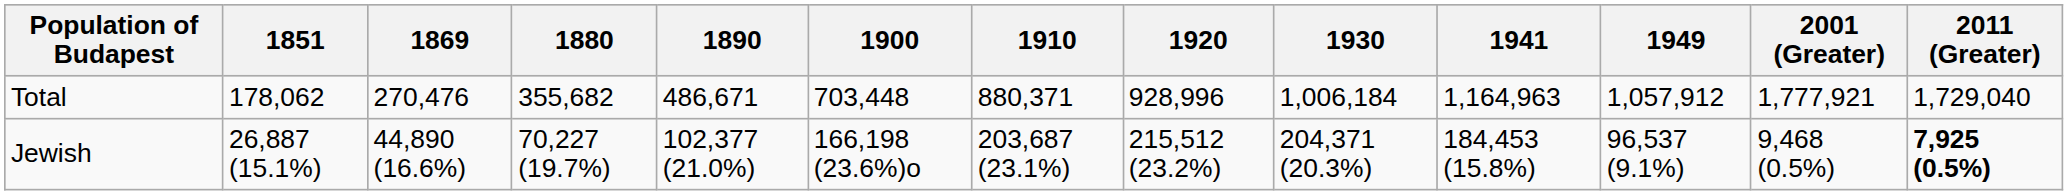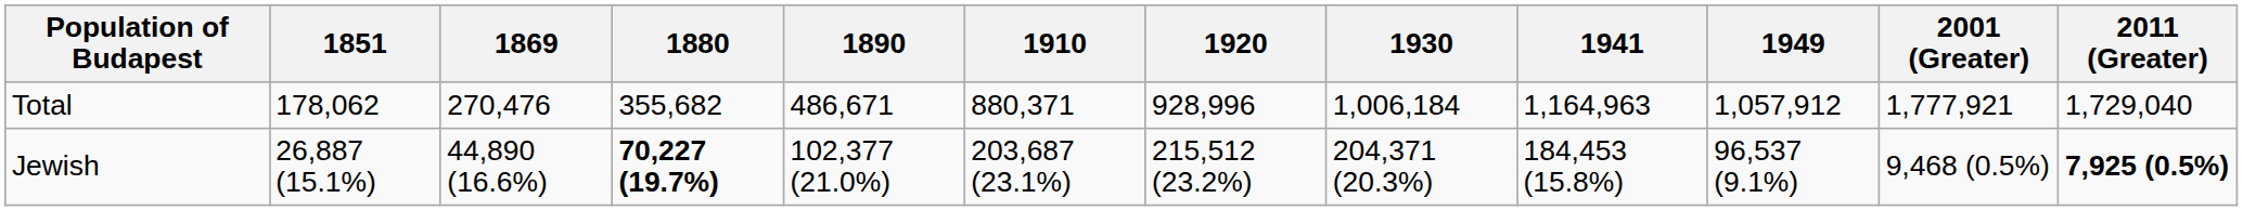- column: 1900 | 703,448 | 166,198 (23.6%)o
Jewish | 1880: normal -> bold
